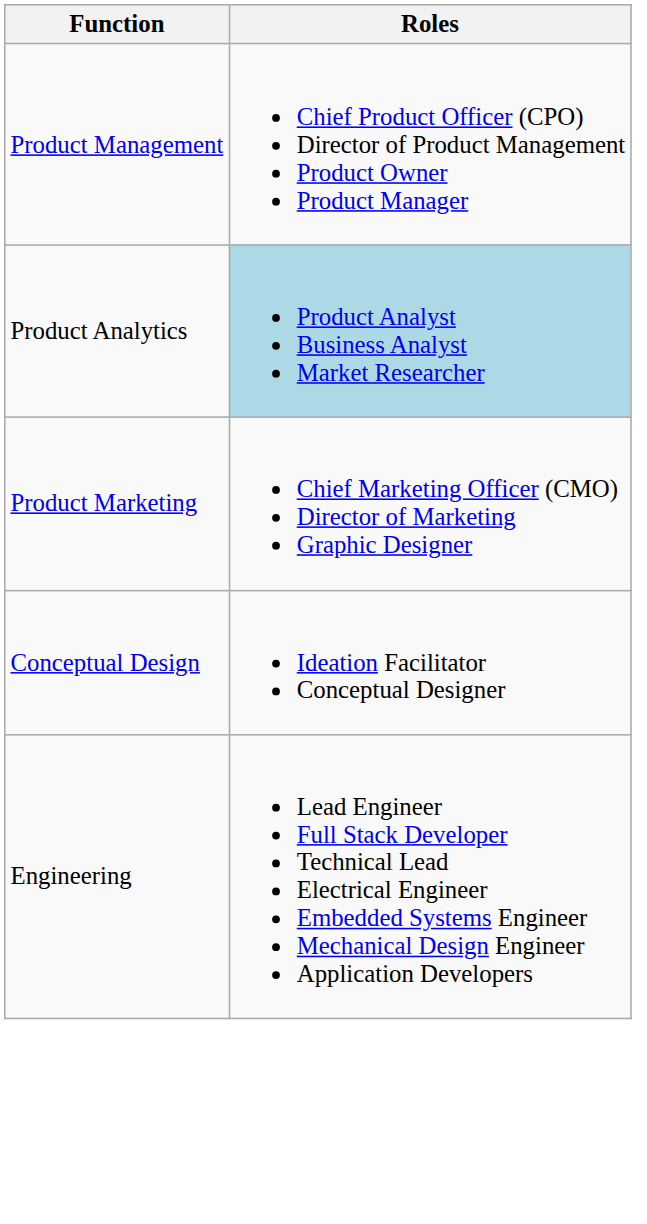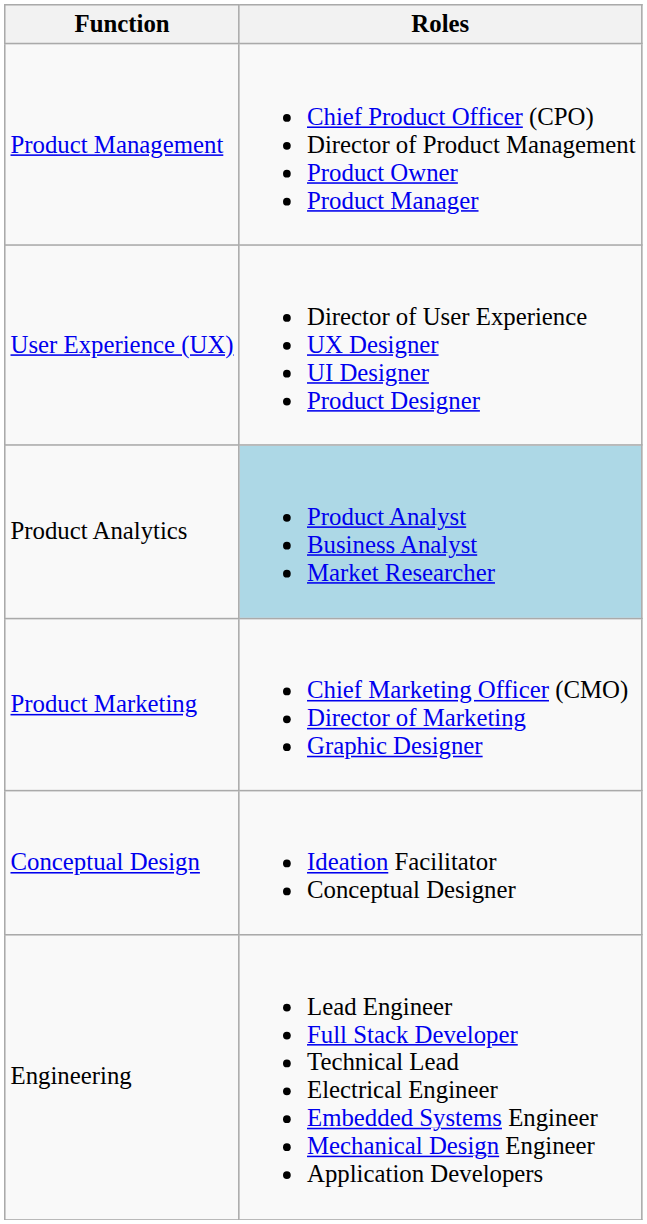+ row: User Experience (UX) | Director of User Experience UX Designer UI Designer Product Designer
